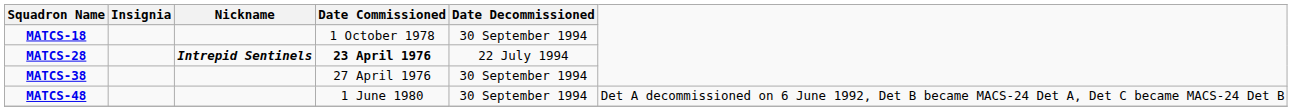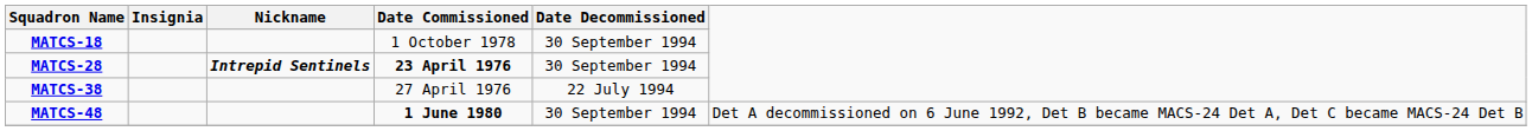MATCS-28 | Date Decommissioned: 22 July 1994 -> 30 September 1994
MATCS-38 | Date Decommissioned: 30 September 1994 -> 22 July 1994
MATCS-48 | Date Commissioned: normal -> bold
